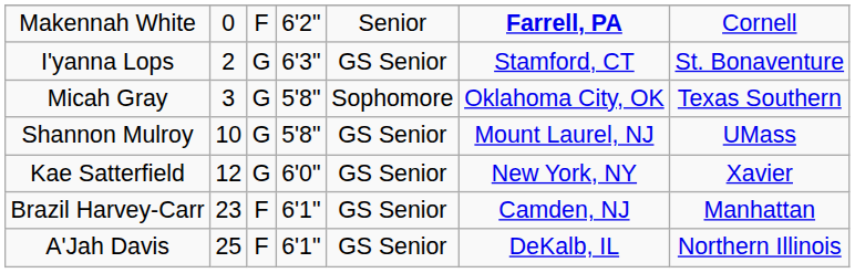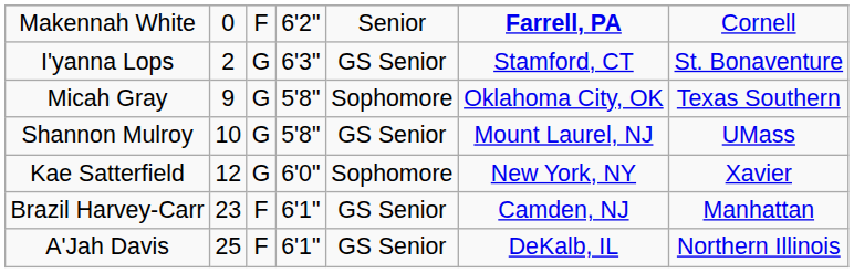Micah Gray | column 2: 3 -> 9
Kae Satterfield | column 5: GS Senior -> Sophomore
